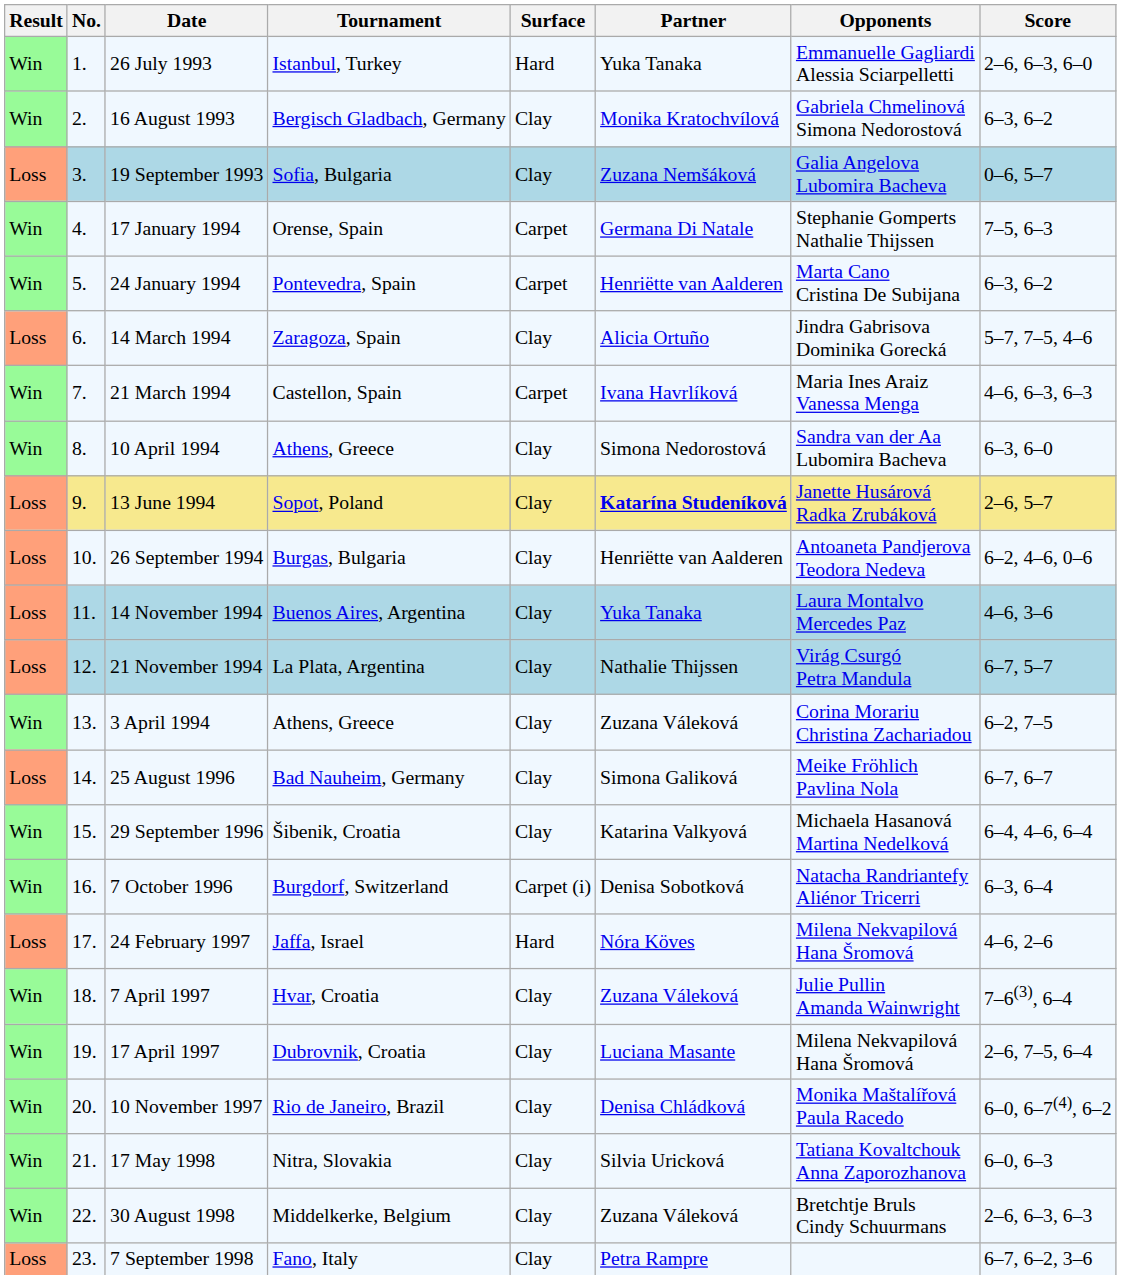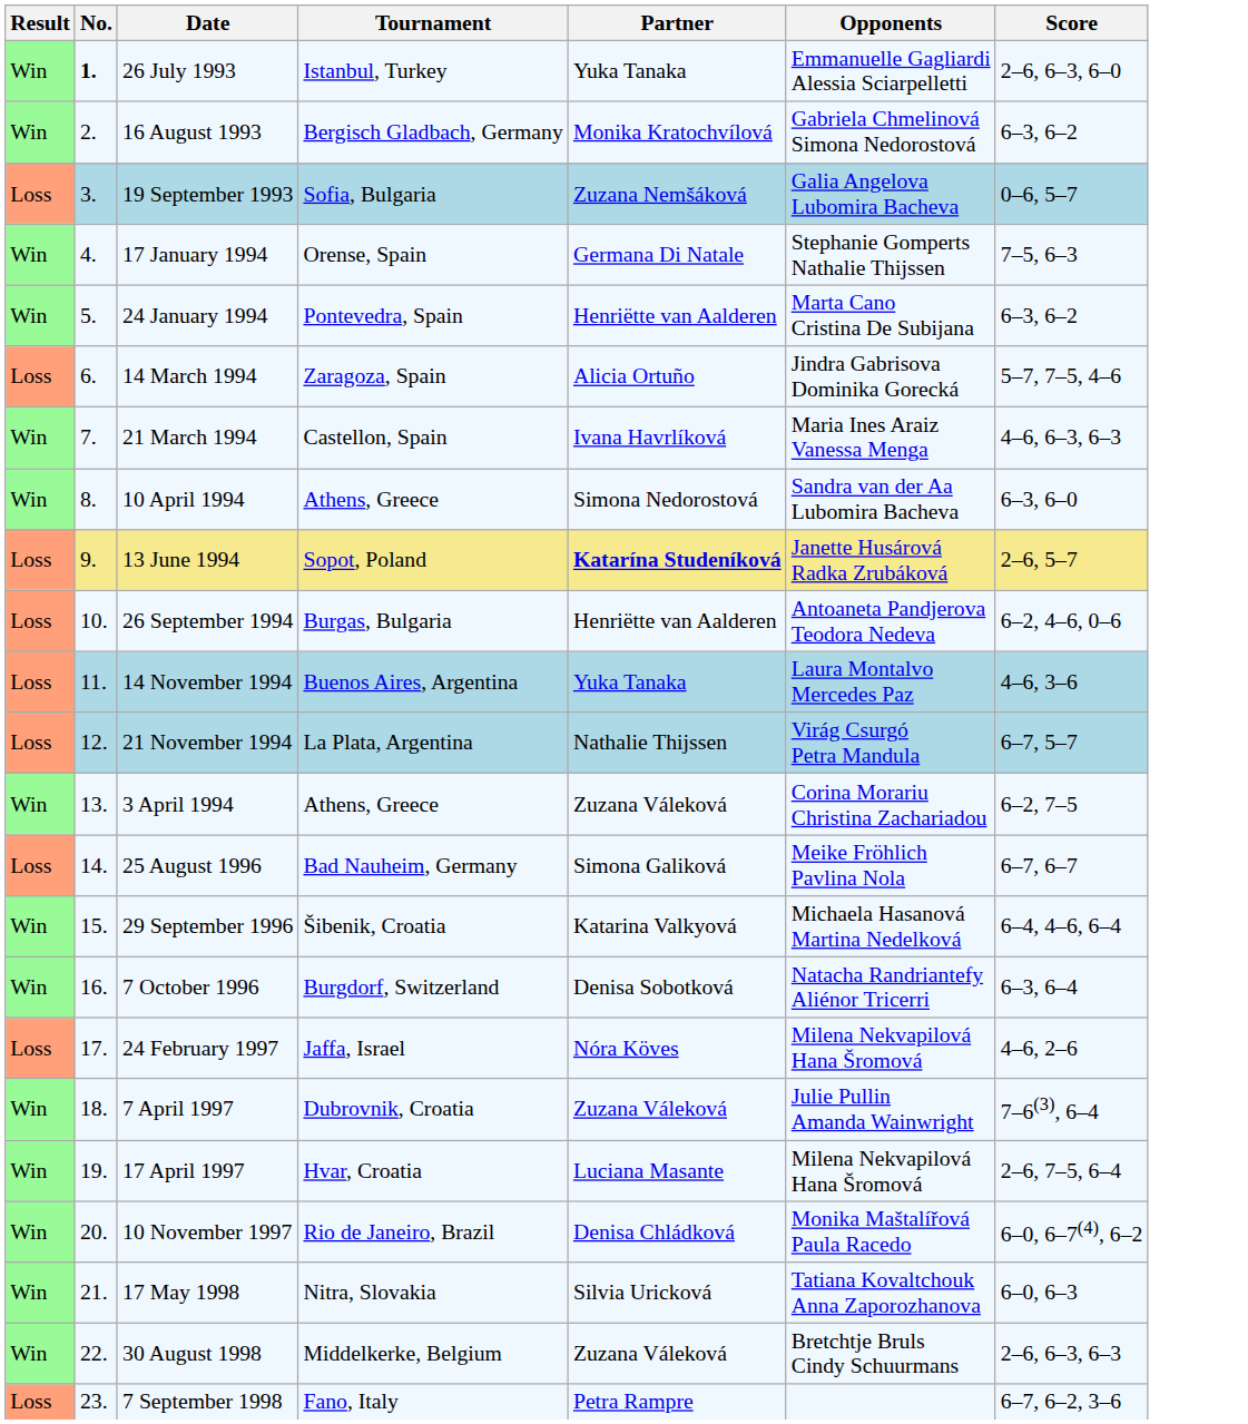- column: Surface | Hard | Clay | Clay | Carpet | Carpet | Clay | Carpet | Clay | Clay | Clay | Clay | Clay | Clay | Clay | Clay | Carpet (i) | Hard | Clay | Clay | Clay | Clay | Clay | Clay
26 July 1993 | No.: normal -> bold
7 April 1997 | Tournament: Hvar, Croatia -> Dubrovnik, Croatia
17 April 1997 | Tournament: Dubrovnik, Croatia -> Hvar, Croatia
